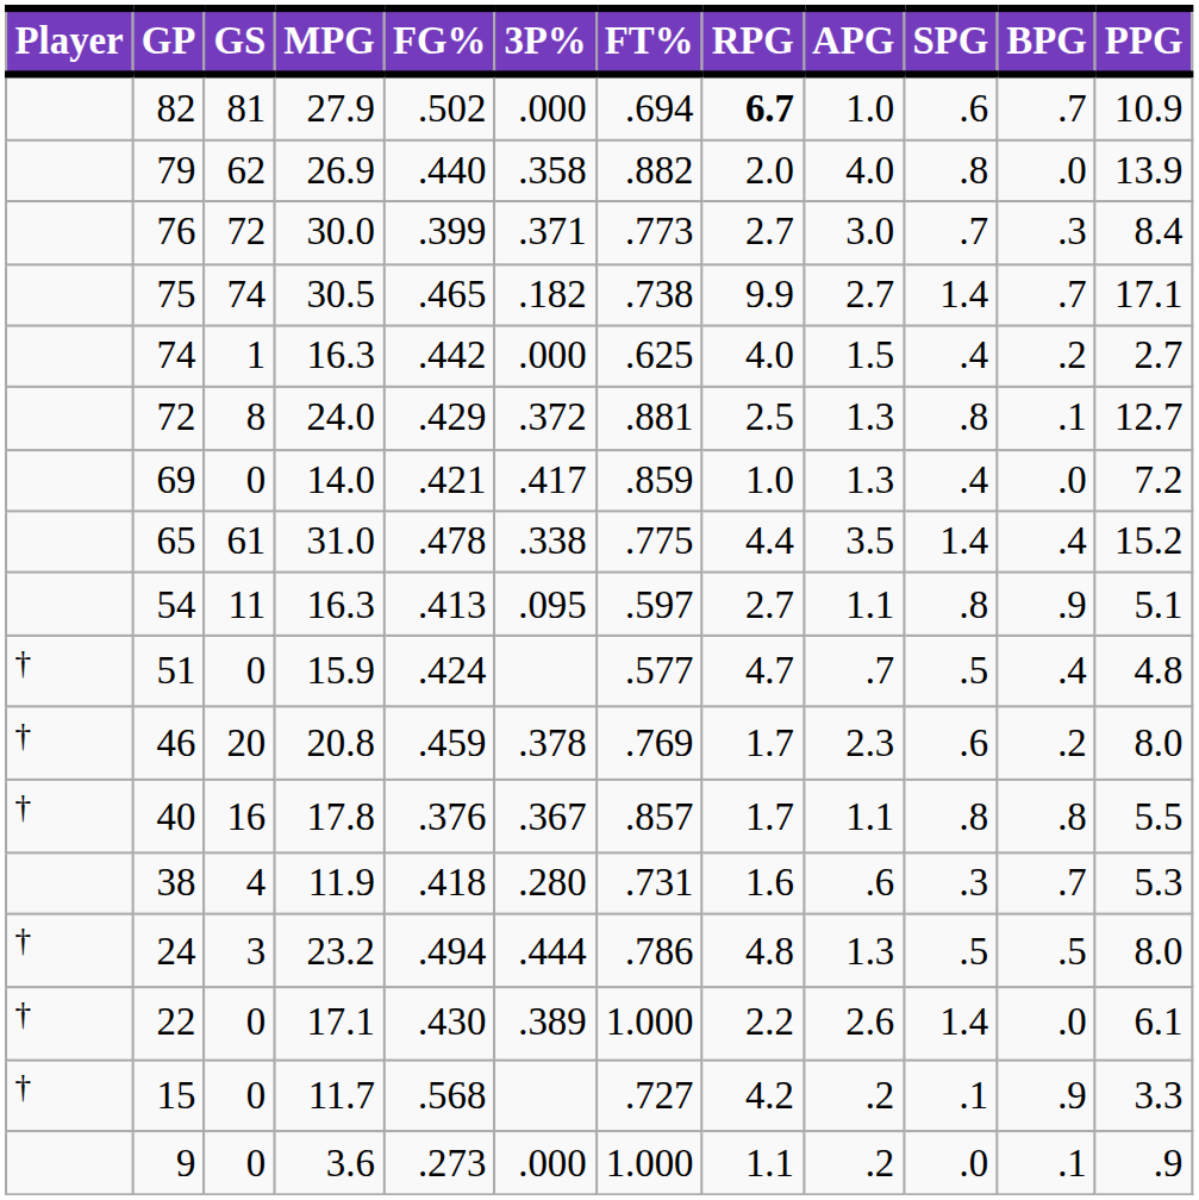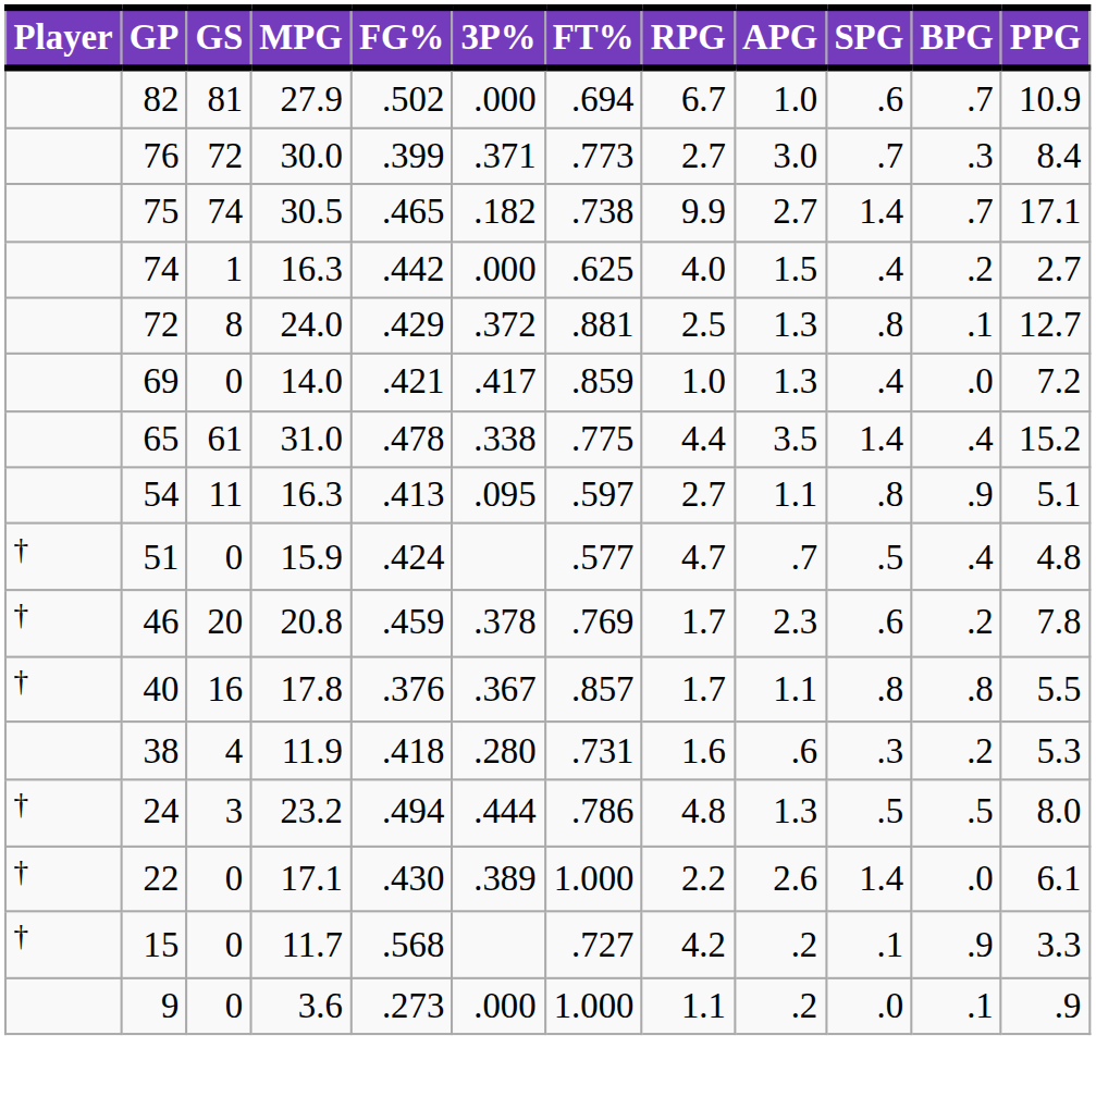82 | RPG: bold -> normal
- row: 79 | 62 | 26.9 | .440 | .358 | .882 | 2.0 | 4.0 | .8 | .0 | 13.9
46 | PPG: 8.0 -> 7.8
38 | BPG: .7 -> .2
